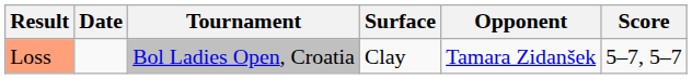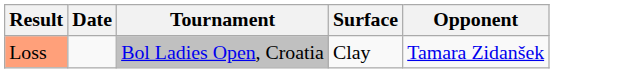- column: Score | 5–7, 5–7
